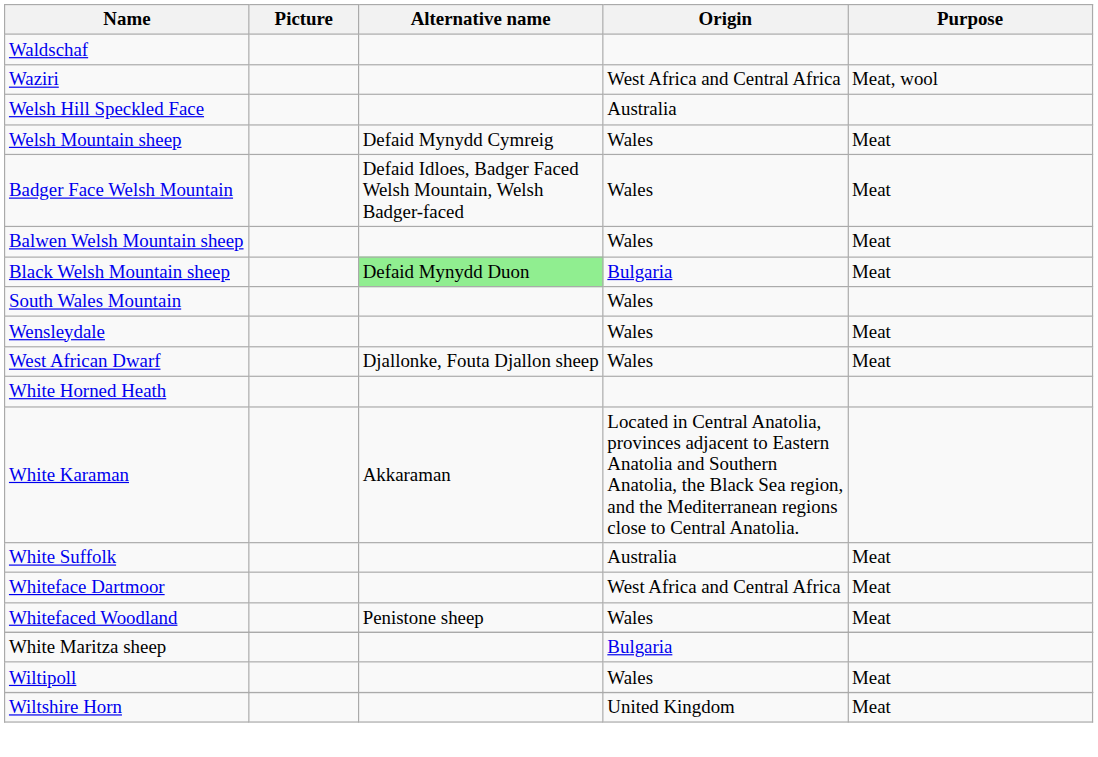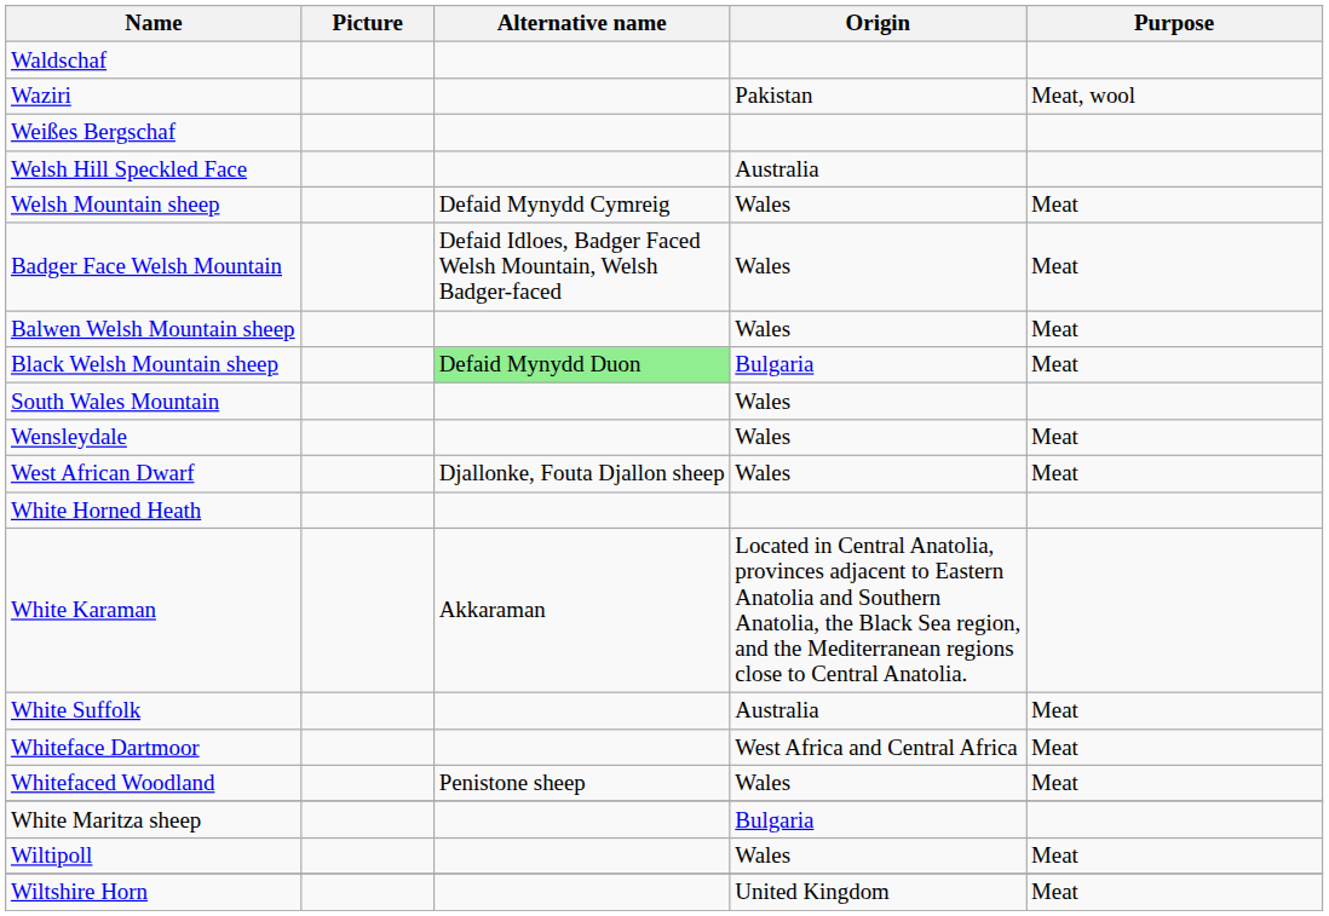Waziri | Origin: West Africa and Central Africa -> Pakistan
+ row: Weißes Bergschaf
